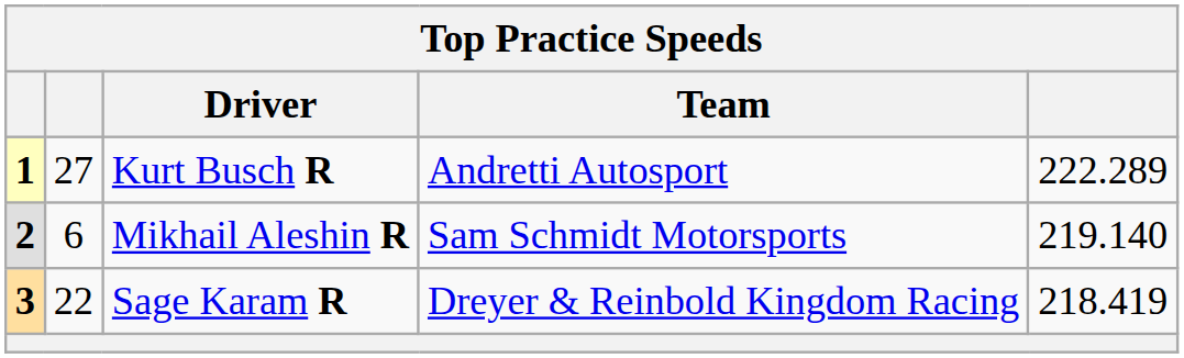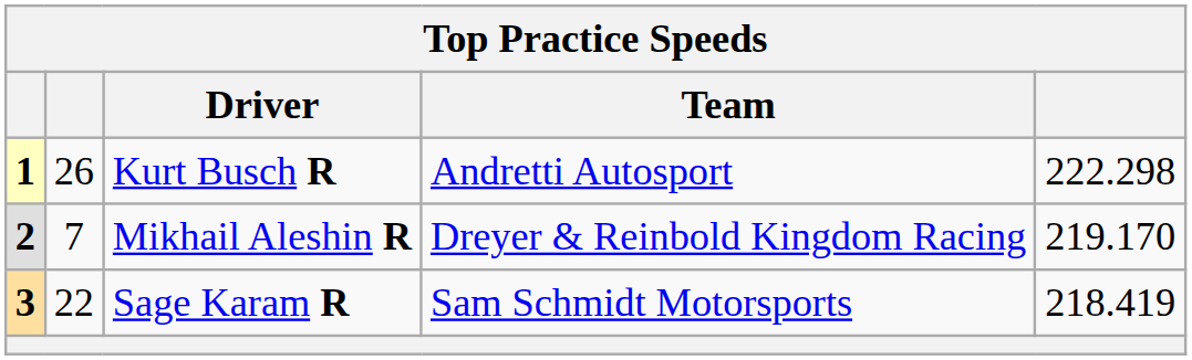Kurt Busch R | column 2: 27 -> 26
Kurt Busch R | column 5: 222.289 -> 222.298
Mikhail Aleshin R | column 2: 6 -> 7
Mikhail Aleshin R | Team: Sam Schmidt Motorsports -> Dreyer & Reinbold Kingdom Racing
Mikhail Aleshin R | column 5: 219.140 -> 219.170
Sage Karam R | Team: Dreyer & Reinbold Kingdom Racing -> Sam Schmidt Motorsports
